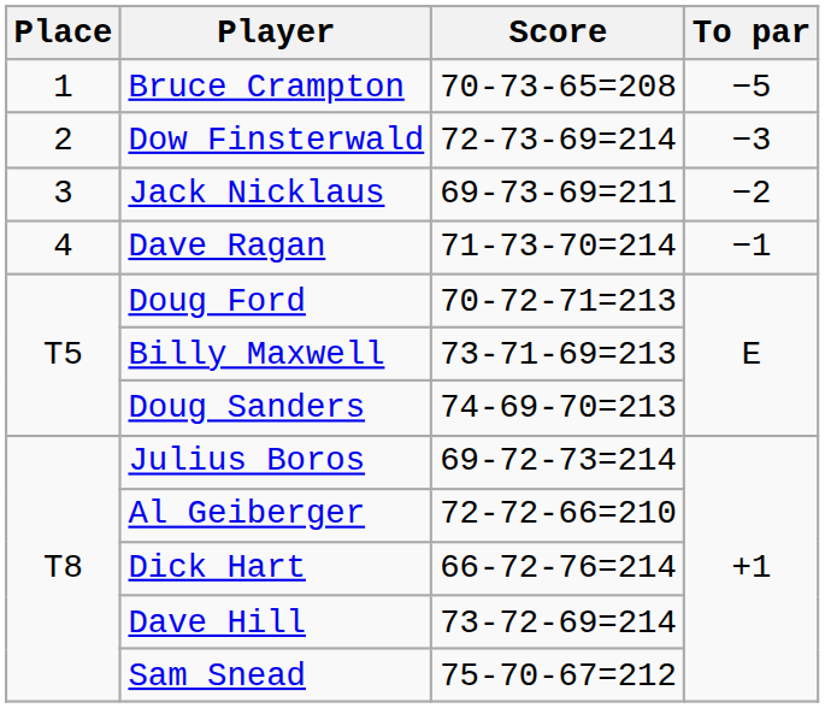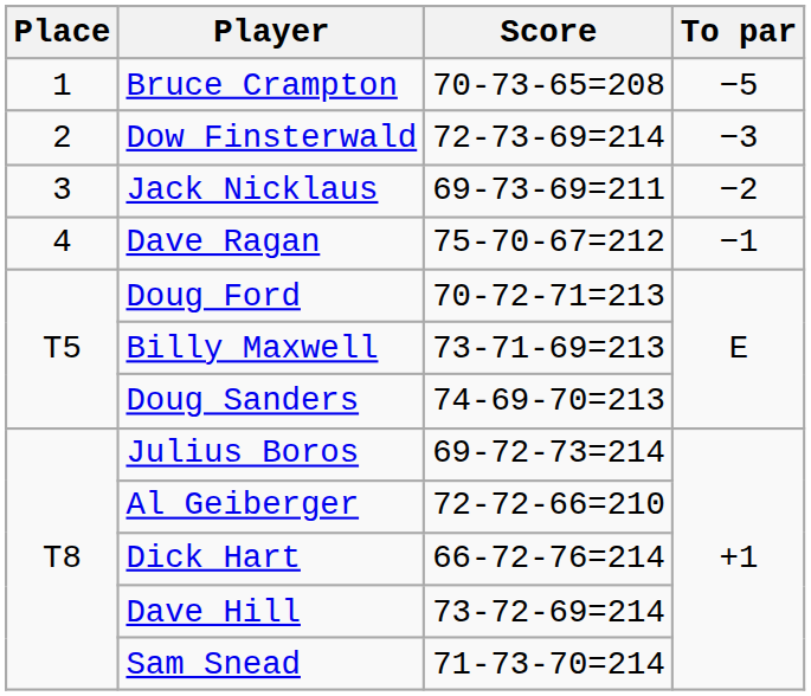Dave Ragan | Score: 71-73-70=214 -> 75-70-67=212
Sam Snead | Score: 75-70-67=212 -> 71-73-70=214
